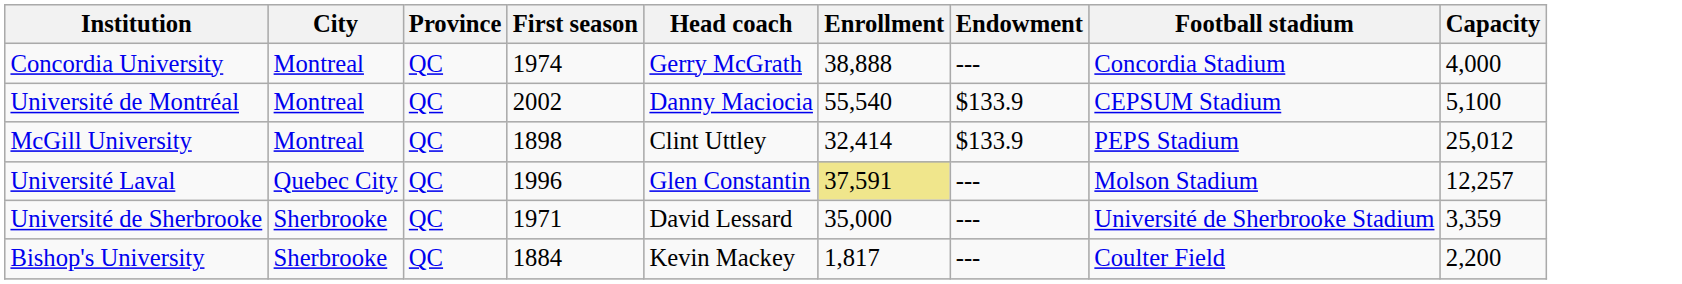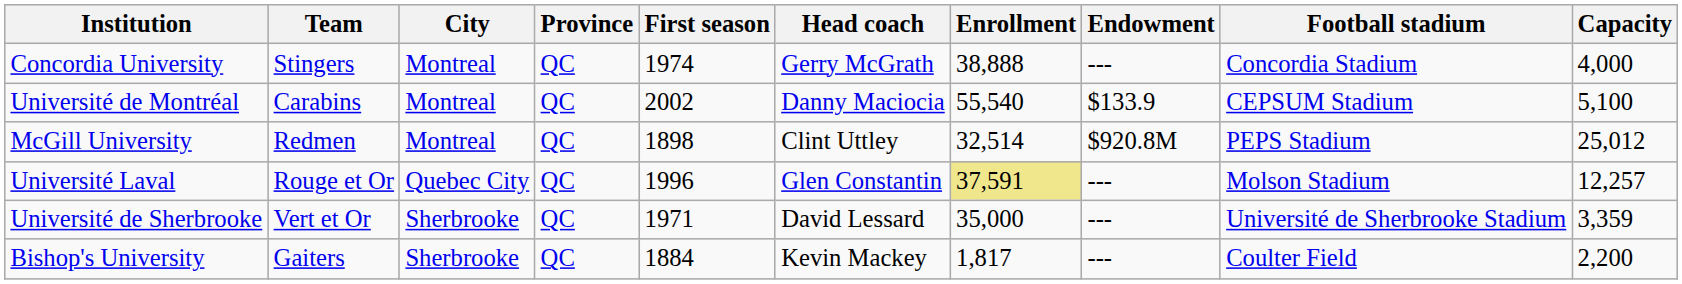+ column: Team | Stingers | Carabins | Redmen | Rouge et Or | Vert et Or | Gaiters
McGill University | Enrollment: 32,414 -> 32,514
McGill University | Endowment: $133.9 -> $920.8M
